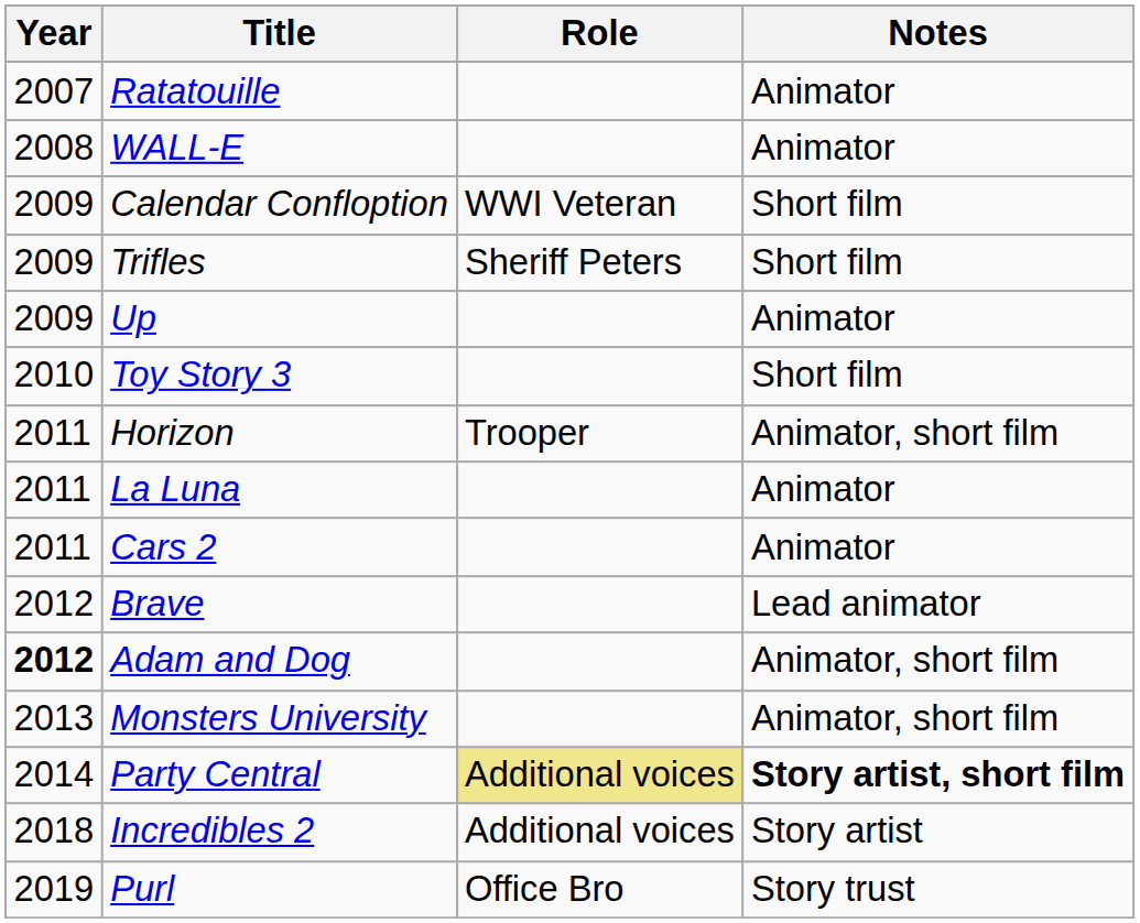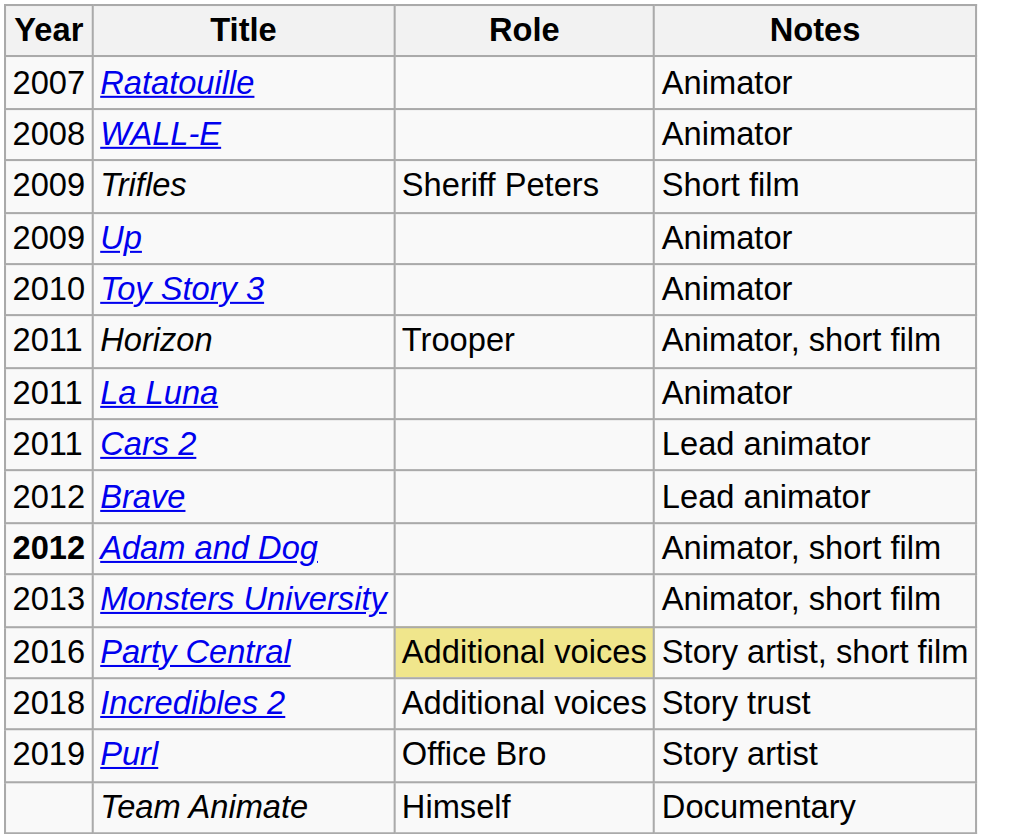- row: 2009 | Calendar Confloption | WWI Veteran | Short film
Toy Story 3 | Notes: Short film -> Animator
Cars 2 | Notes: Animator -> Lead animator
Party Central | Year: 2014 -> 2016
Party Central | Notes: bold -> normal
Incredibles 2 | Notes: Story artist -> Story trust
Purl | Notes: Story trust -> Story artist
+ row: Team Animate | Himself | Documentary
